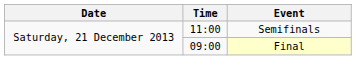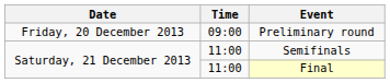+ row: Friday, 20 December 2013 | 09:00 | Preliminary round
Final | Time: 09:00 -> 11:00
